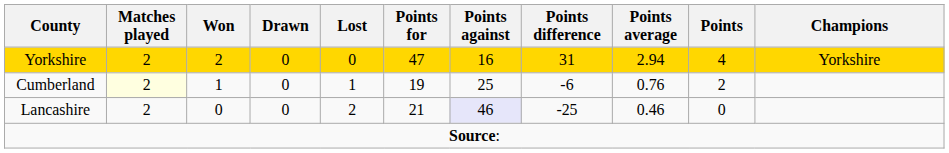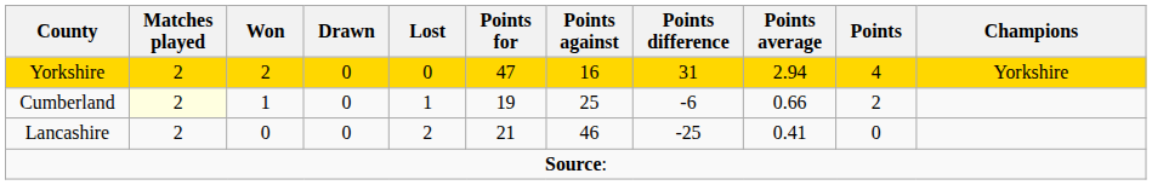Cumberland | Points average: 0.76 -> 0.66
Lancashire | Points against: lavender background -> no background
Lancashire | Points average: 0.46 -> 0.41
